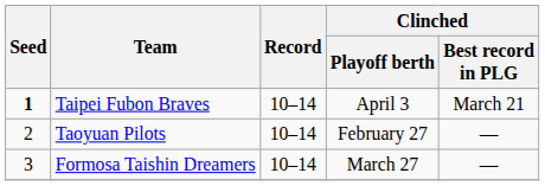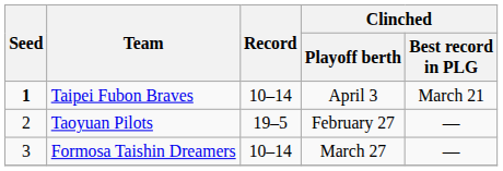Taoyuan Pilots | Record: 10–14 -> 19–5
